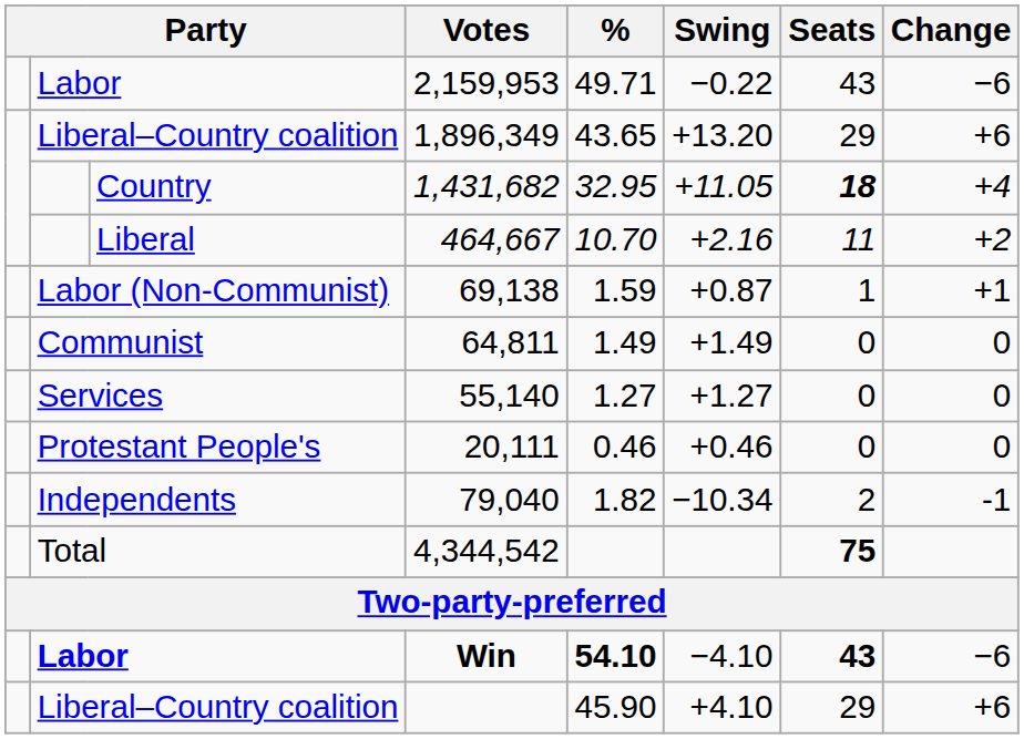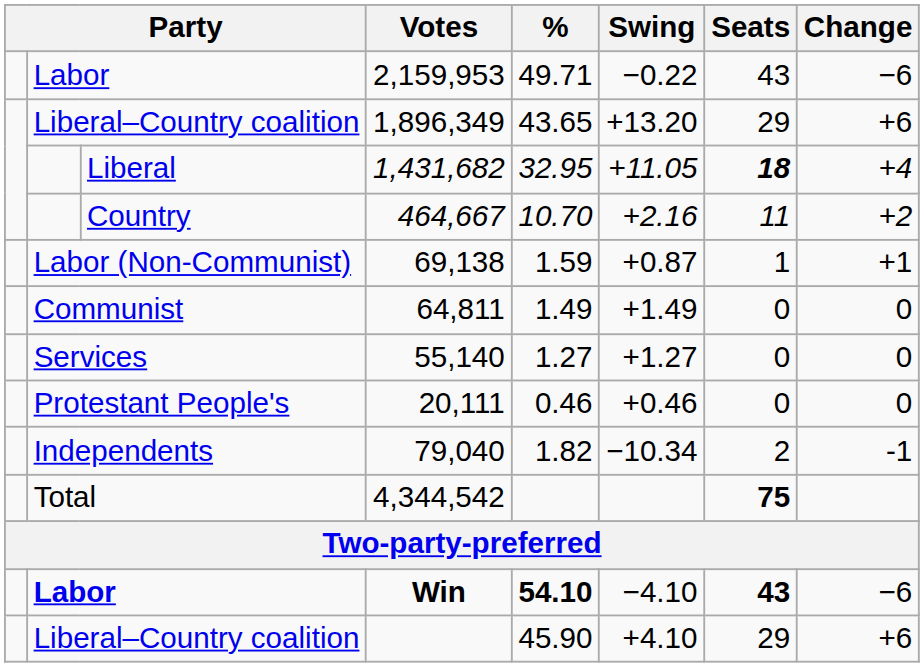1,431,682 | column 3: Country -> Liberal
464,667 | column 3: Liberal -> Country
